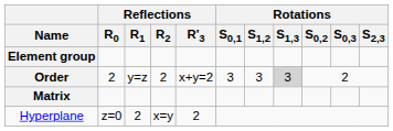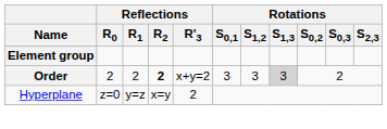Order | Reflections / R1: y=z -> 2
Order | Reflections / R2: normal -> bold
- row: Matrix
Hyperplane | Reflections / R1: 2 -> y=z
